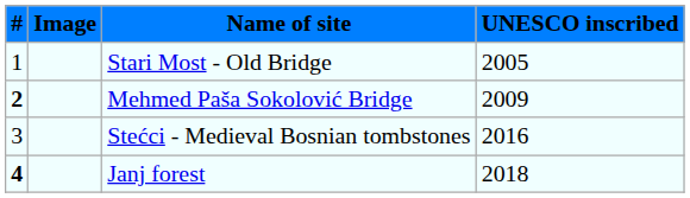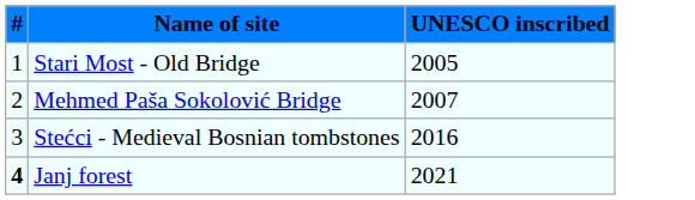- column: Image
Mehmed Paša Sokolović Bridge | #: bold -> normal
Mehmed Paša Sokolović Bridge | UNESCO inscribed: 2009 -> 2007
Janj forest | UNESCO inscribed: 2018 -> 2021
